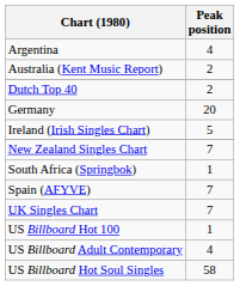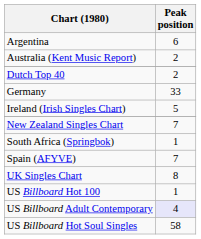Argentina | Peak position: 4 -> 6
Germany | Peak position: 20 -> 33
UK Singles Chart | Peak position: 7 -> 8
US Billboard Adult Contemporary | Peak position: no background -> lavender background
